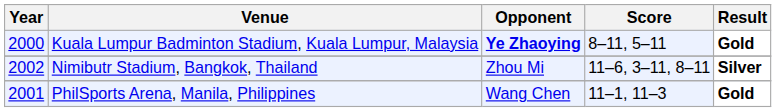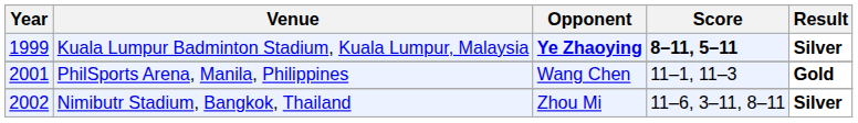Kuala Lumpur Badminton Stadium, Kuala Lumpur, Malaysia | Year: 2000 -> 1999
Kuala Lumpur Badminton Stadium, Kuala Lumpur, Malaysia | Score: normal -> bold
Kuala Lumpur Badminton Stadium, Kuala Lumpur, Malaysia | Result: Gold -> Silver
rows swapped: PhilSports Arena, Manila, Philippines <-> Nimibutr Stadium, Bangkok, Thailand
